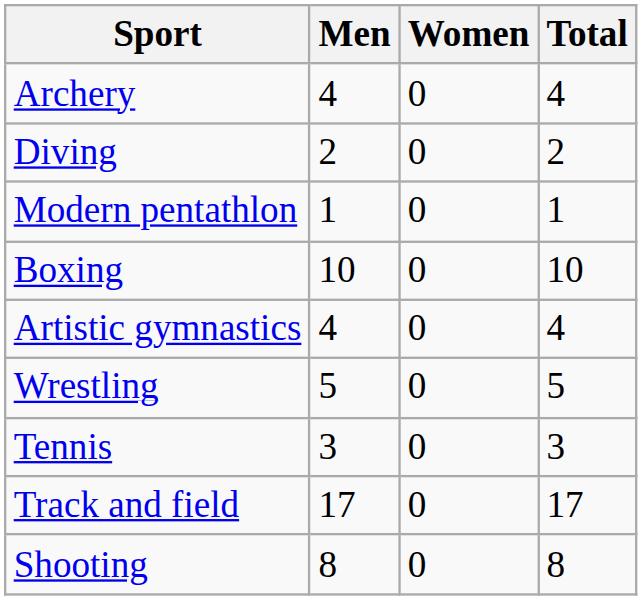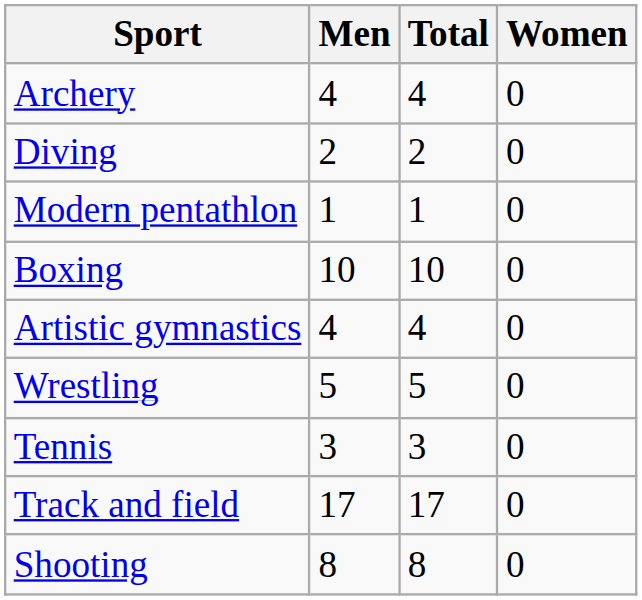columns swapped: Women <-> Total
